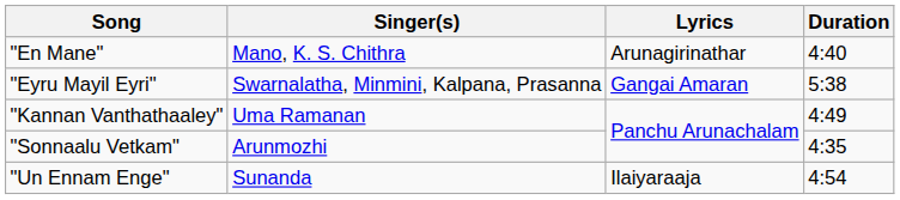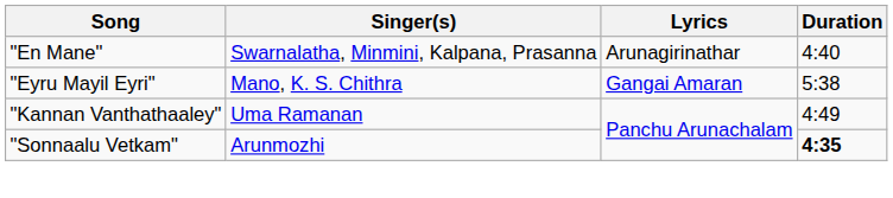"En Mane" | Singer(s): Mano, K. S. Chithra -> Swarnalatha, Minmini, Kalpana, Prasanna
"Eyru Mayil Eyri" | Singer(s): Swarnalatha, Minmini, Kalpana, Prasanna -> Mano, K. S. Chithra
"Sonnaalu Vetkam" | Duration: normal -> bold
- row: "Un Ennam Enge" | Sunanda | Ilaiyaraaja | 4:54
